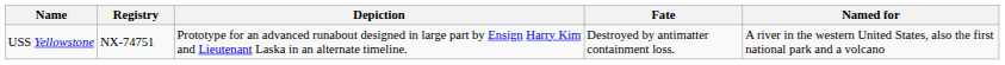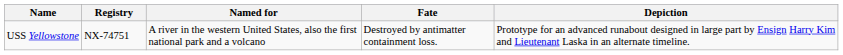columns swapped: Depiction <-> Named for
